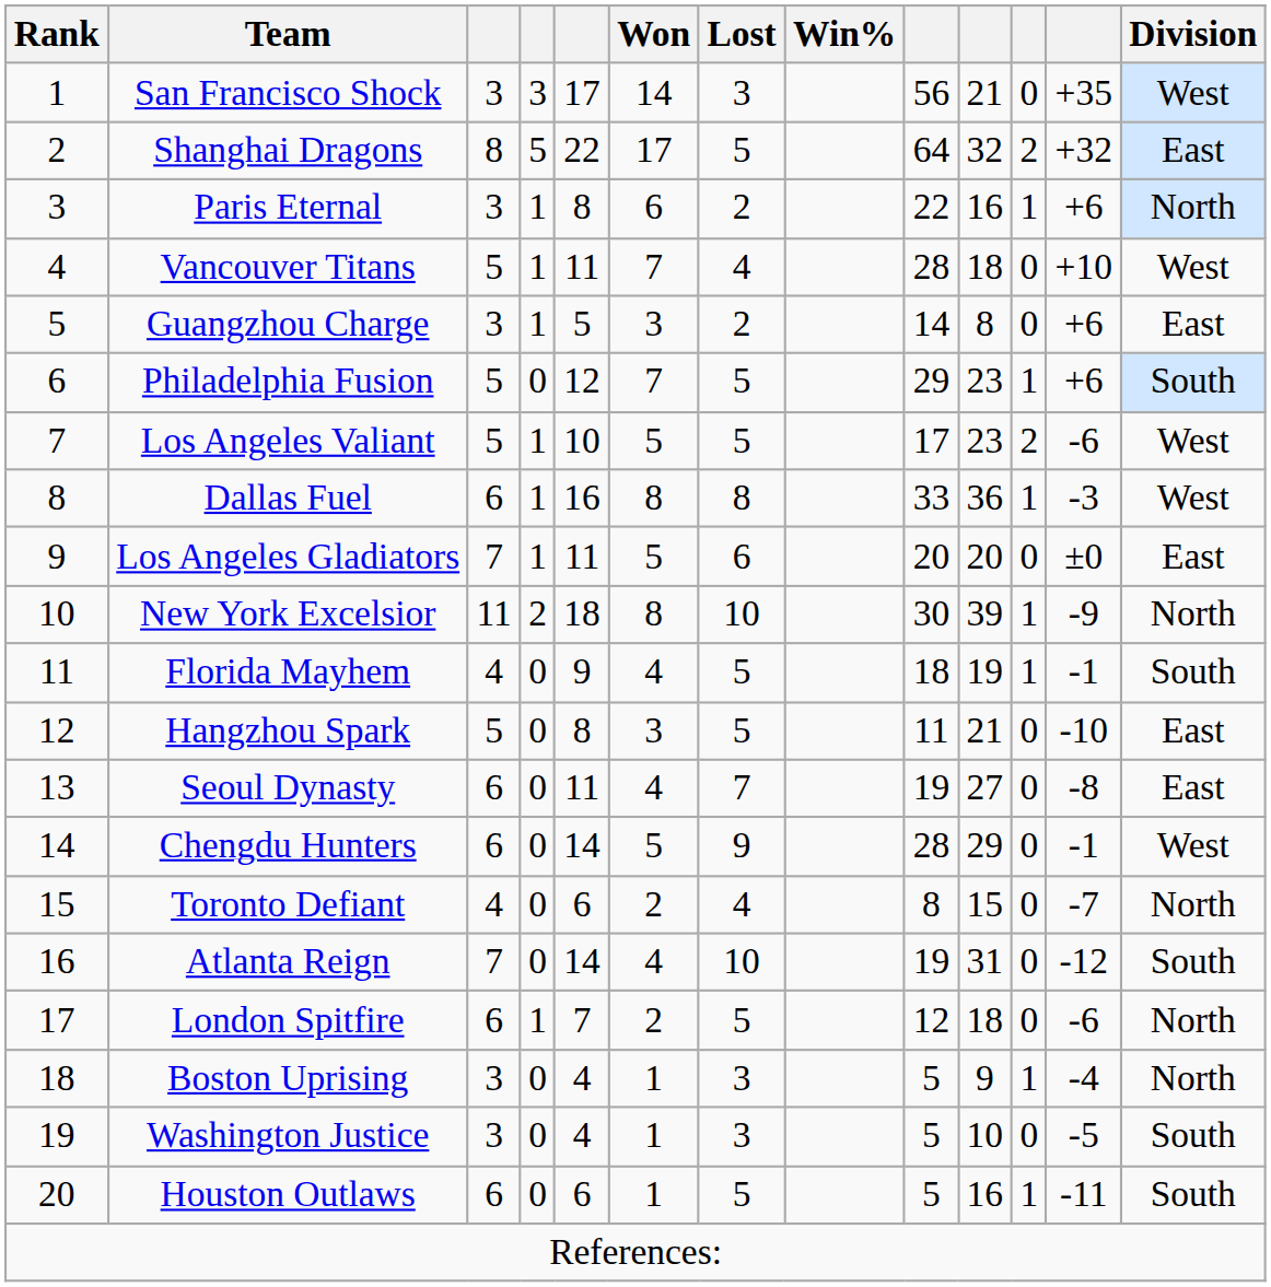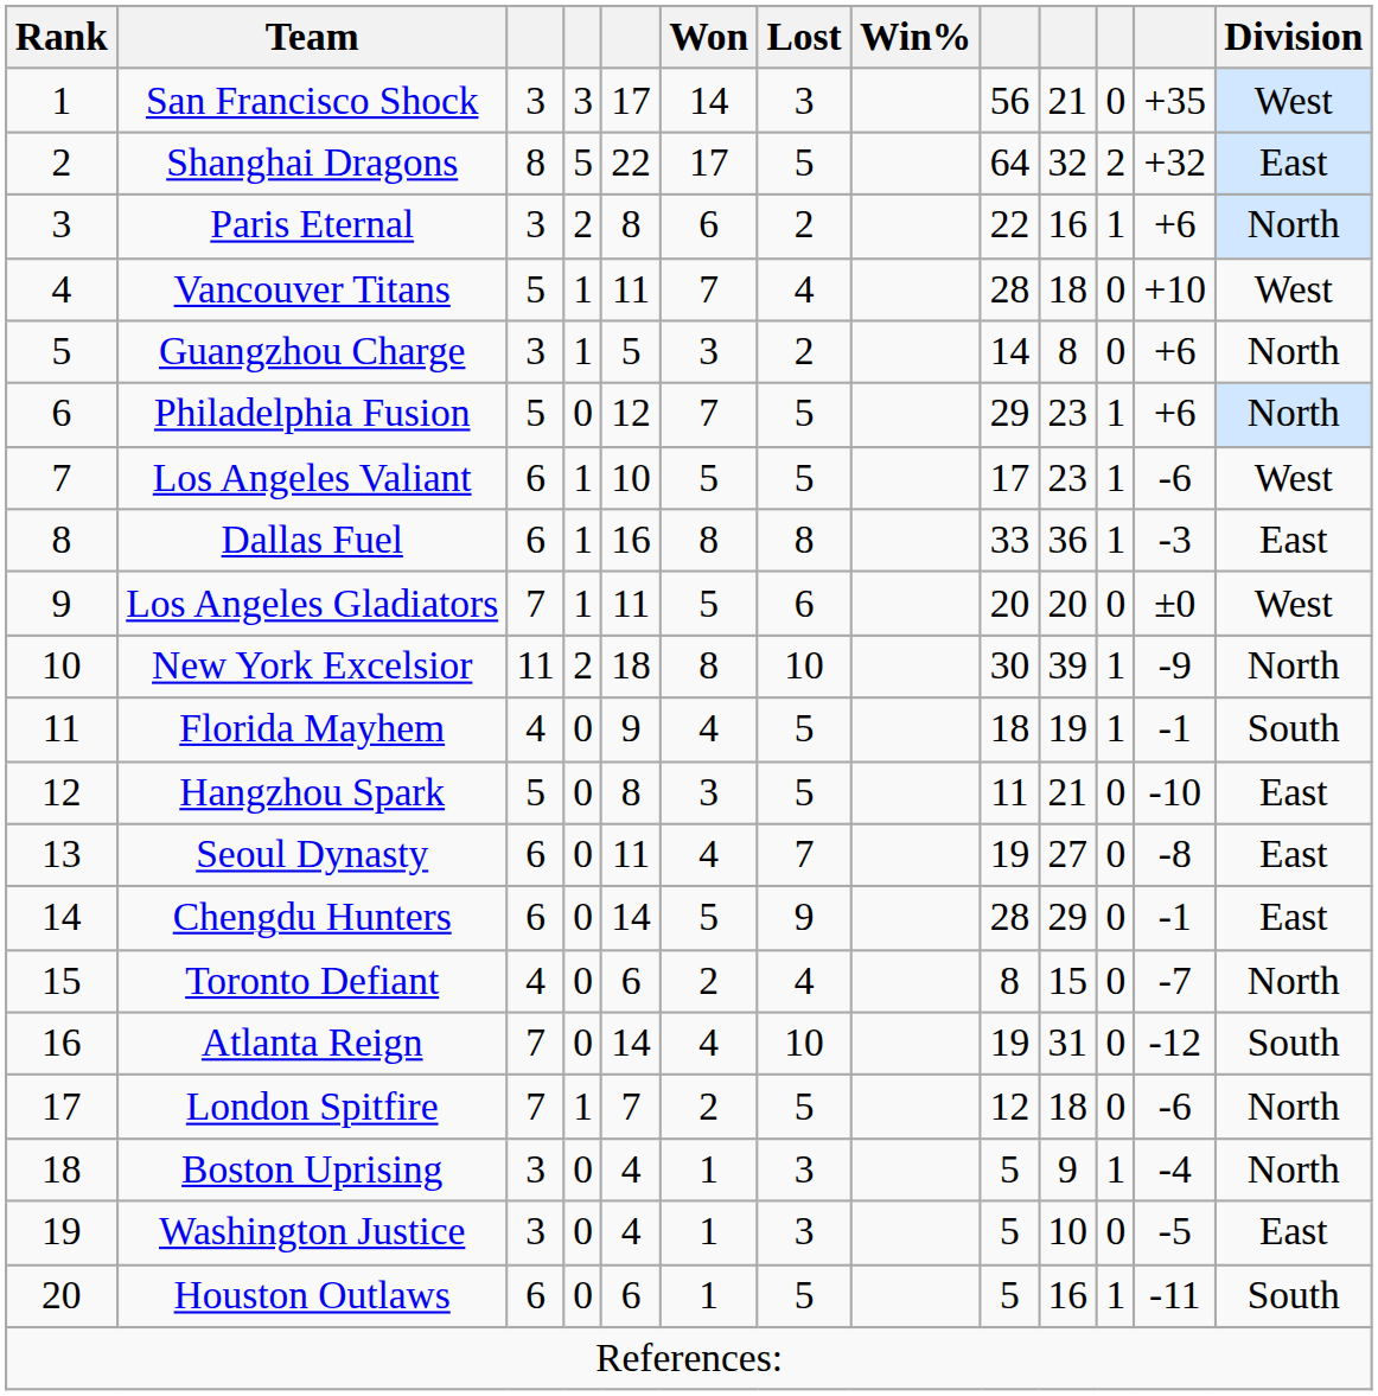Paris Eternal | column 4: 1 -> 2
Guangzhou Charge | Division: East -> North
Philadelphia Fusion | Division: South -> North
Los Angeles Valiant | column 3: 5 -> 6
Los Angeles Valiant | column 11: 2 -> 1
Dallas Fuel | Division: West -> East
Los Angeles Gladiators | Division: East -> West
Chengdu Hunters | Division: West -> East
London Spitfire | column 3: 6 -> 7
Washington Justice | Division: South -> East
